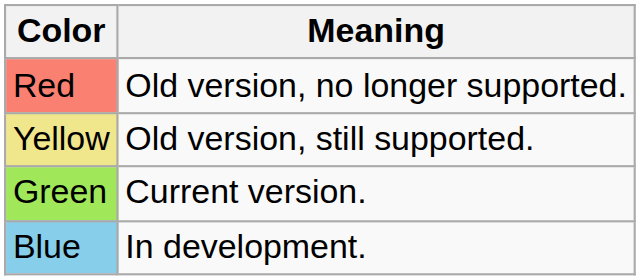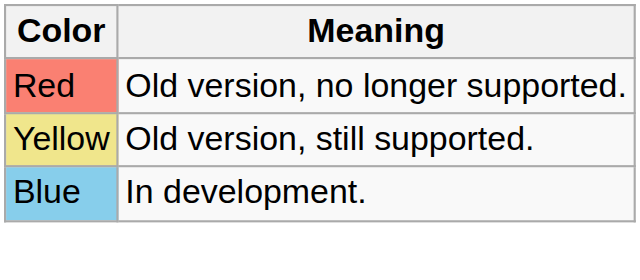- row: Green | Current version.
